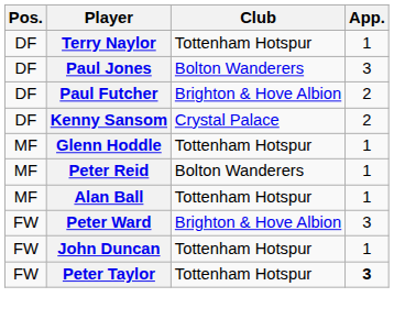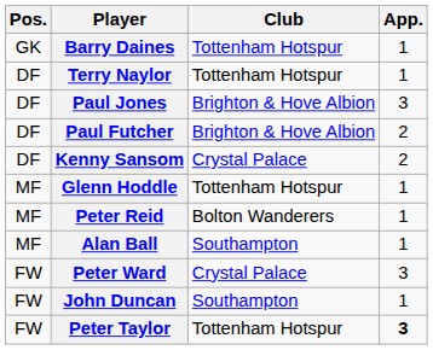+ row: GK | Barry Daines | Tottenham Hotspur | 1
Paul Jones | Club: Bolton Wanderers -> Brighton & Hove Albion
Alan Ball | Club: Tottenham Hotspur -> Southampton
Peter Ward | Club: Brighton & Hove Albion -> Crystal Palace
John Duncan | Club: Tottenham Hotspur -> Southampton
